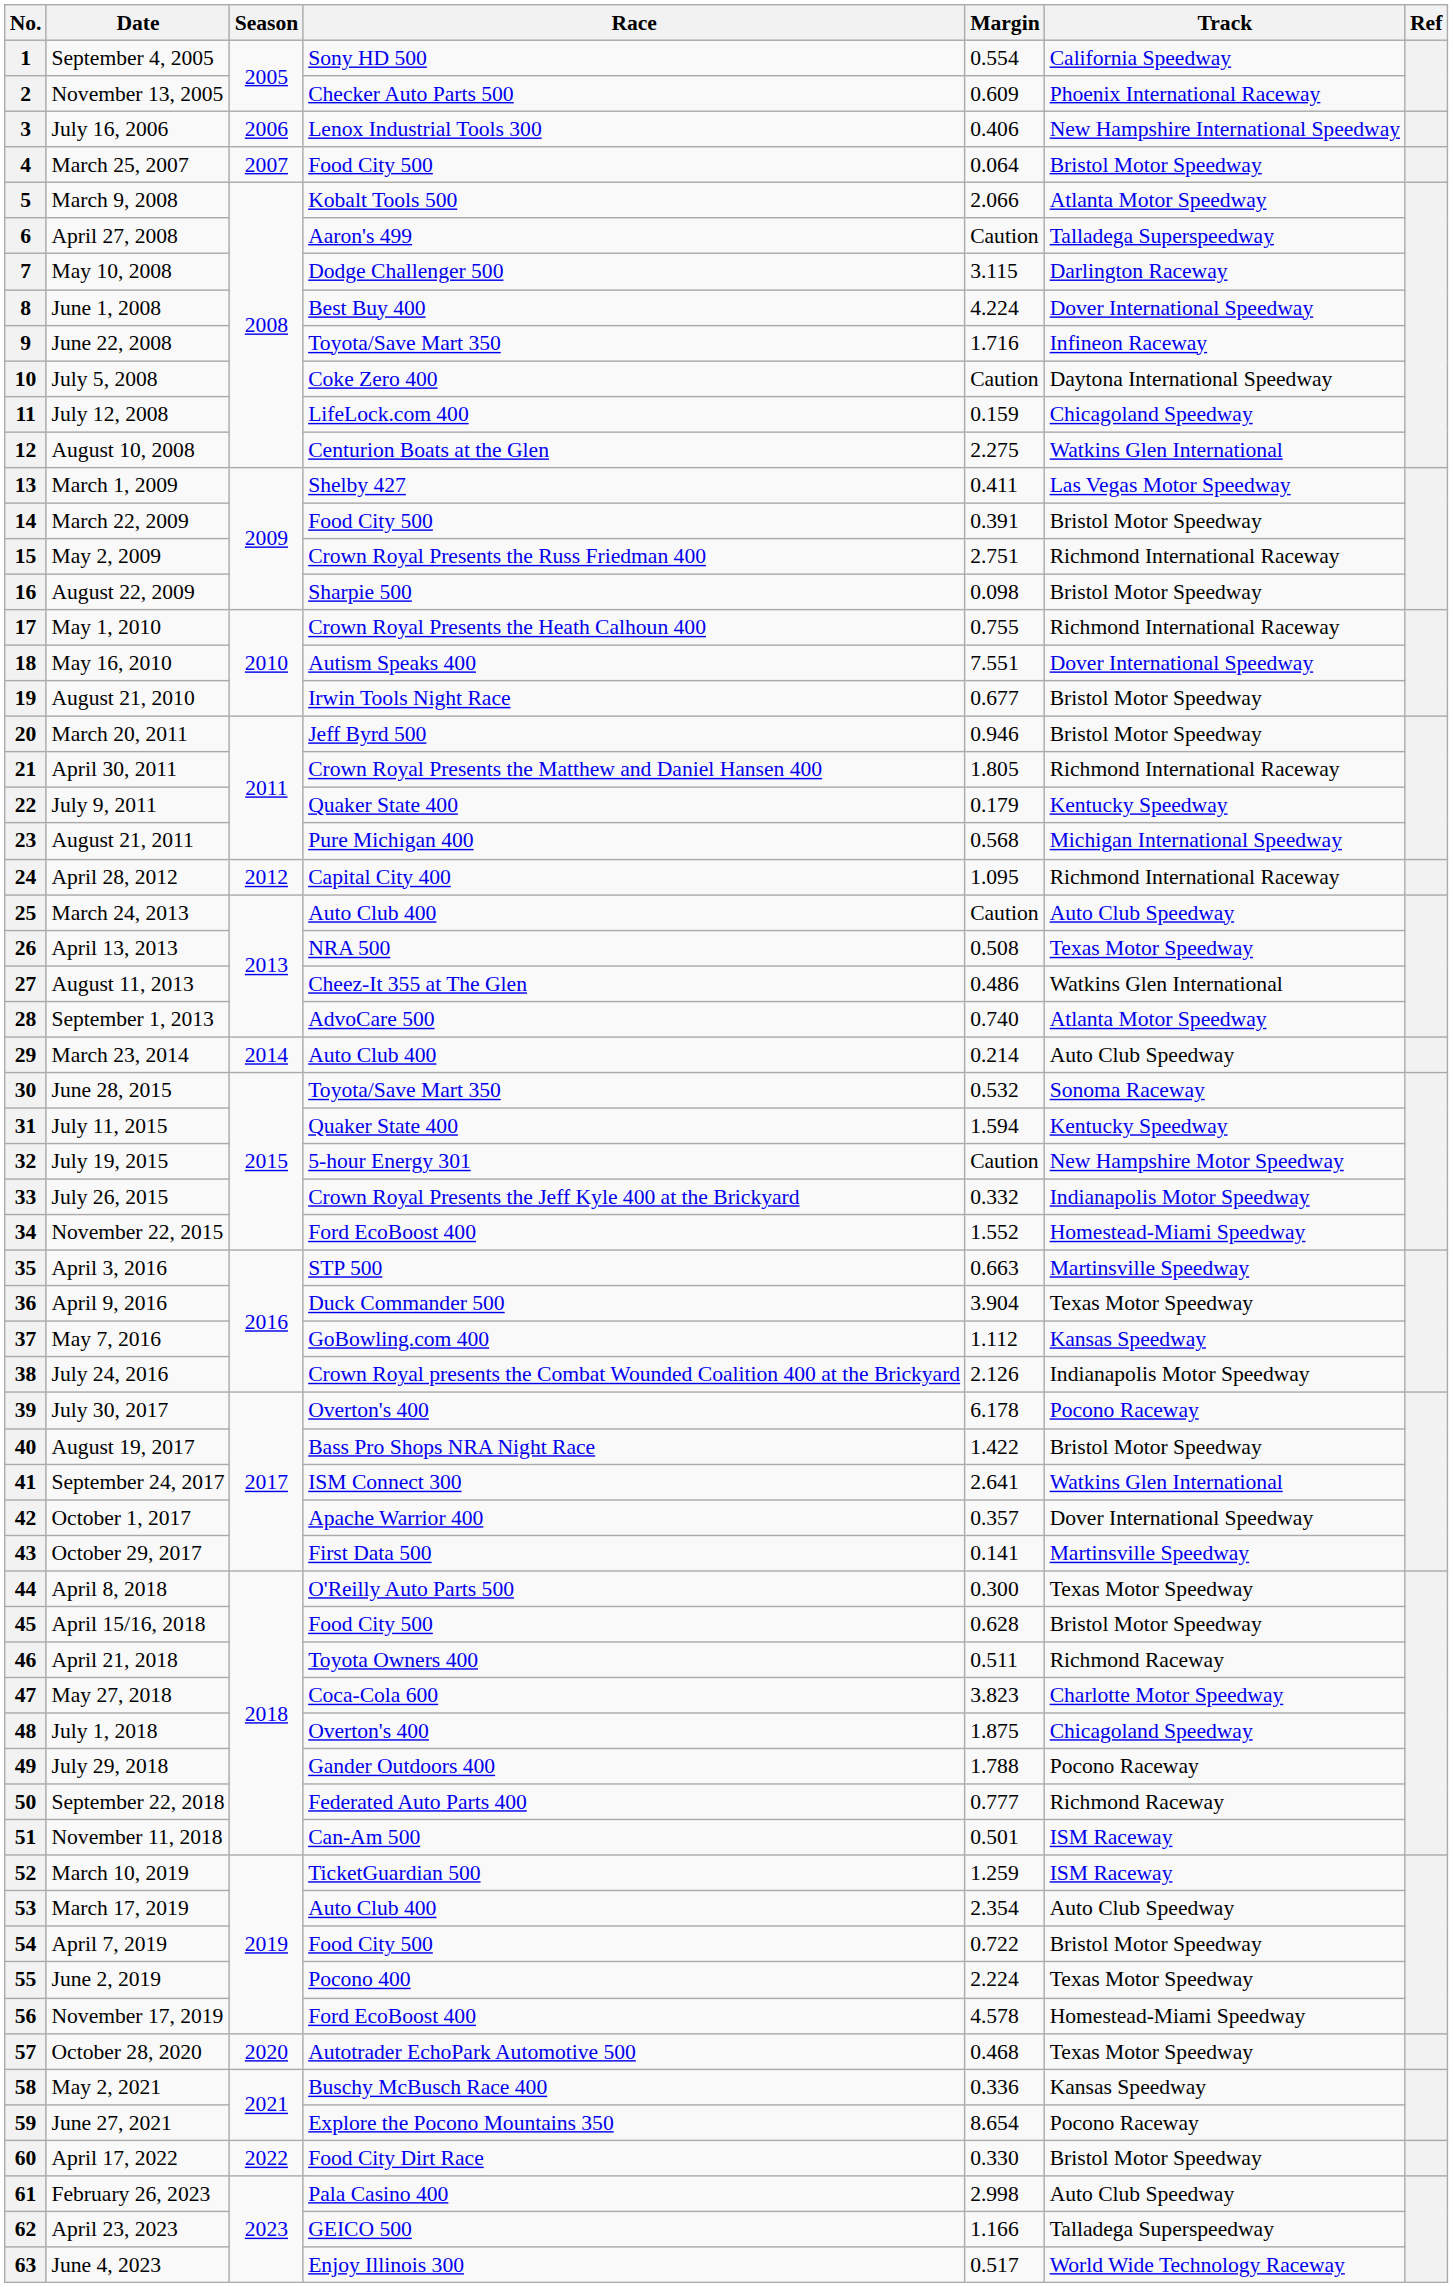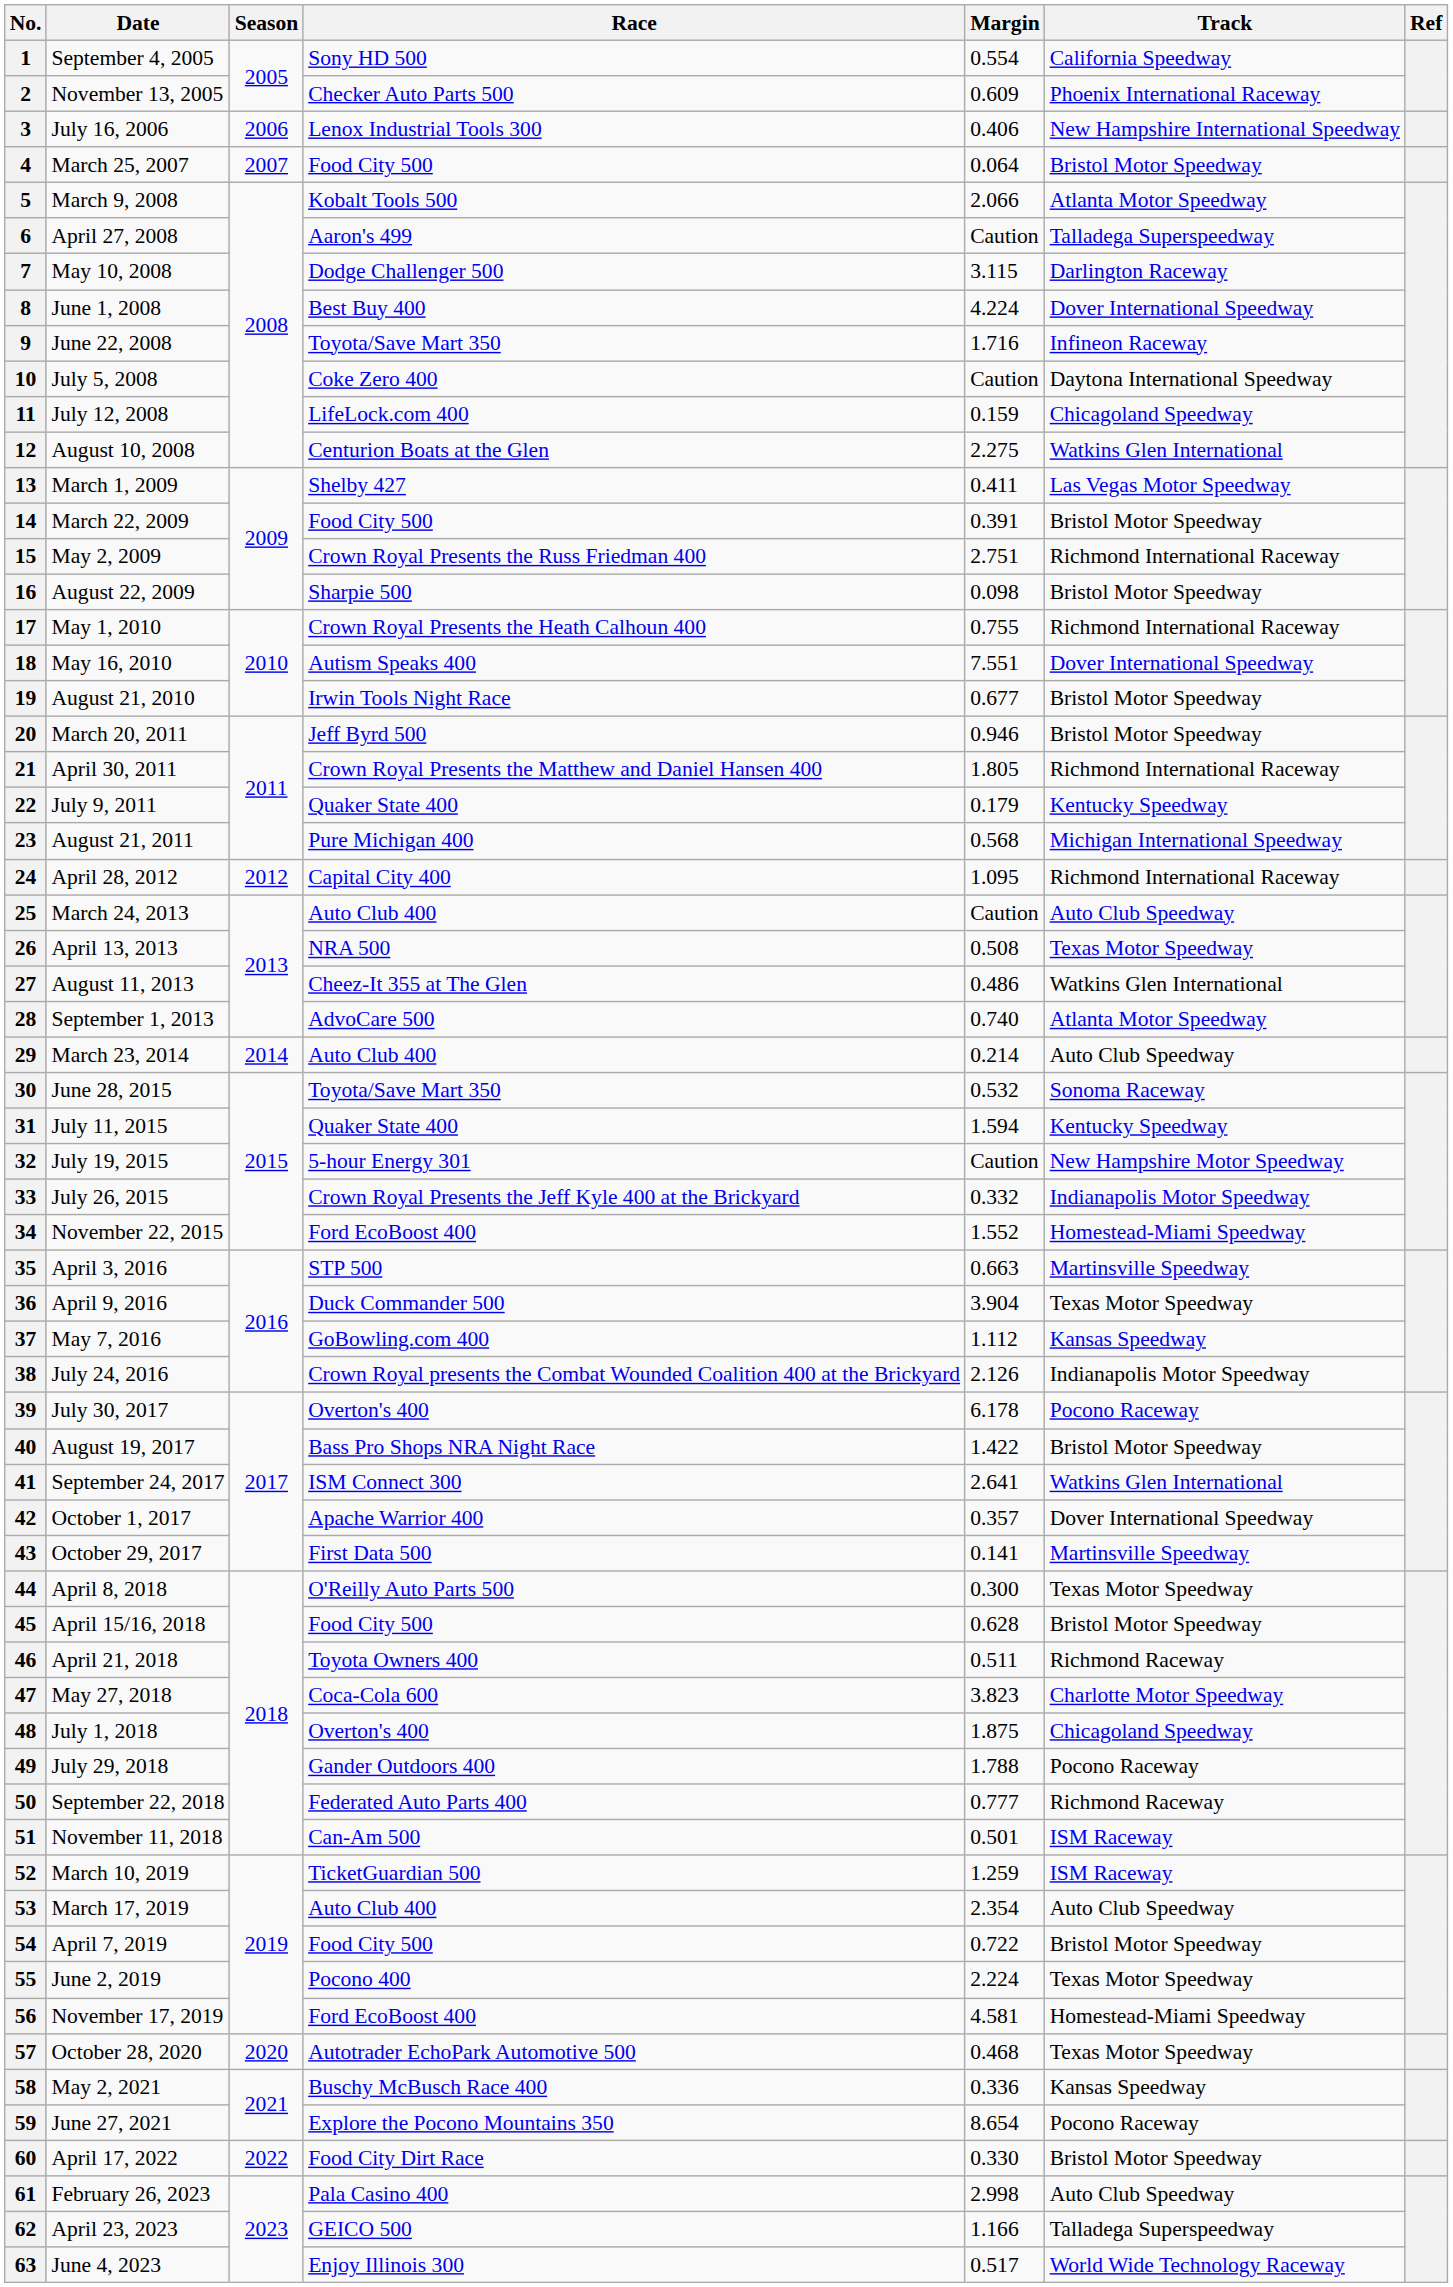56 | Margin: 4.578 -> 4.581
